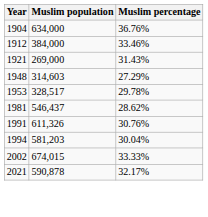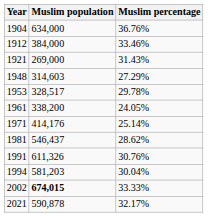+ row: 1961 | 338,200 | 24.05%
+ row: 1971 | 414,176 | 25.14%
2002 | Muslim population: normal -> bold
